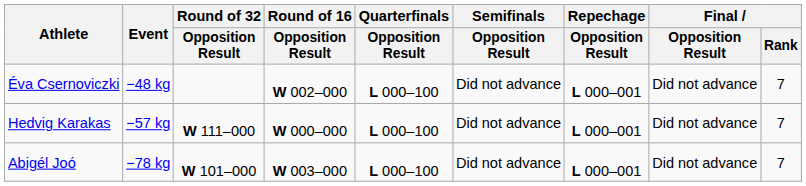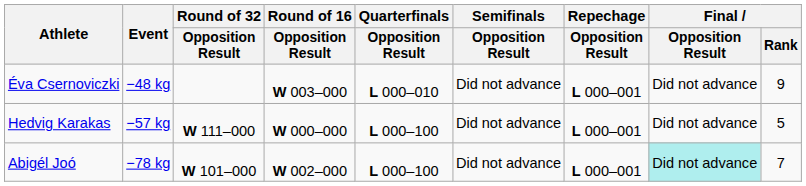Éva Csernoviczki | Round of 16 / Opposition Result: W 002–000 -> W 003–000
Éva Csernoviczki | Quarterfinals / Opposition Result: L 000–100 -> L 000–010
Éva Csernoviczki | Final / Rank: 7 -> 9
Hedvig Karakas | Final / Rank: 7 -> 5
Abigél Joó | Round of 16 / Opposition Result: W 003–000 -> W 002–000
Abigél Joó | Final / Opposition Result: no background -> paleturquoise background
